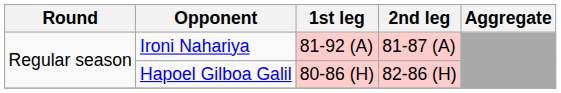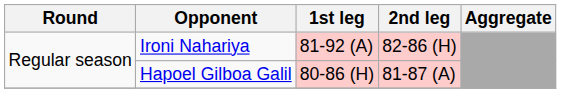Ironi Nahariya | 2nd leg: 81-87 (A) -> 82-86 (H)
Hapoel Gilboa Galil | 2nd leg: 82-86 (H) -> 81-87 (A)
